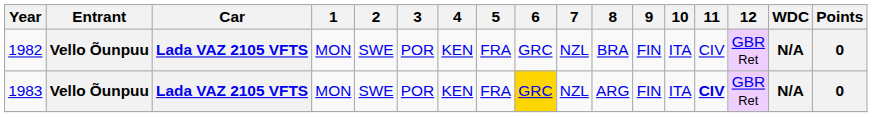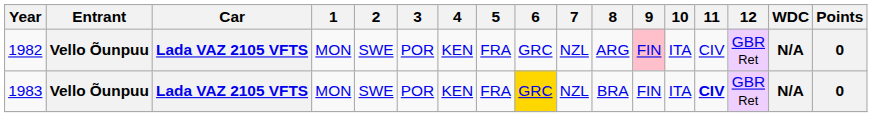1982 | 8: BRA -> ARG
1982 | 9: no background -> pink background
1983 | 8: ARG -> BRA
